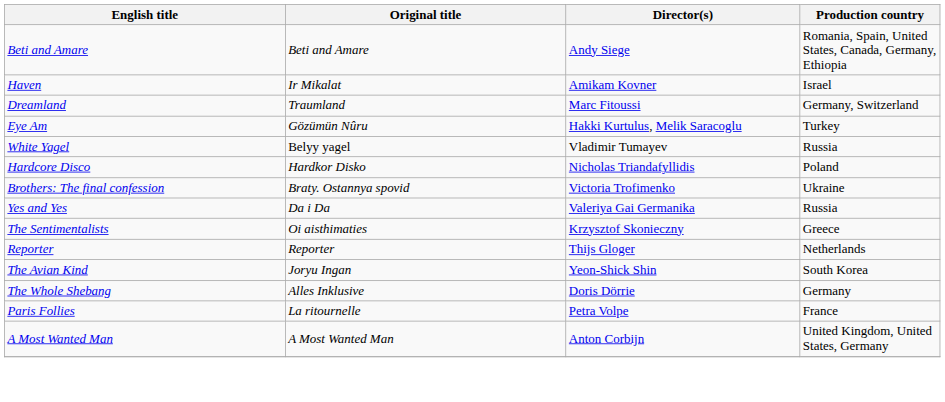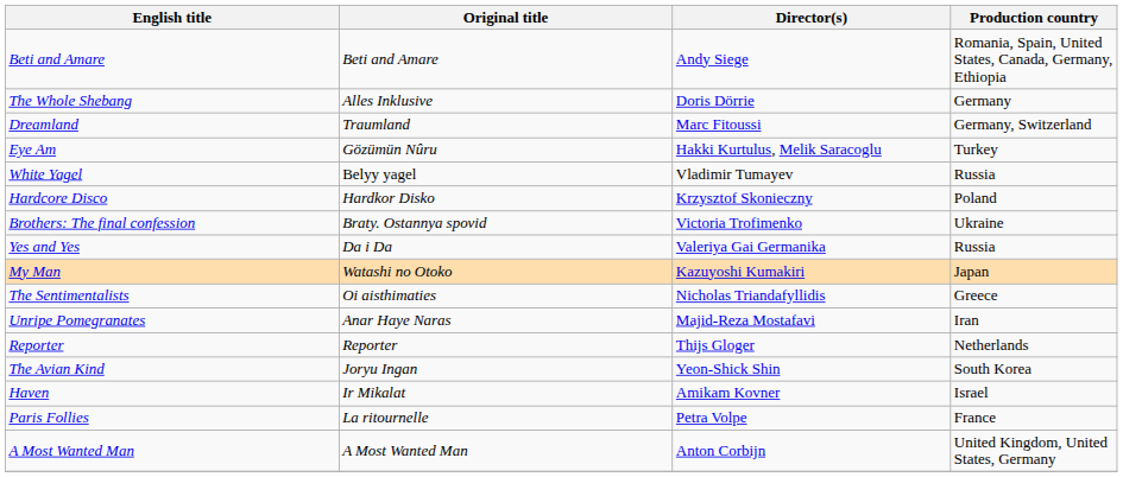rows swapped: Haven <-> The Whole Shebang
Hardcore Disco | Director(s): Nicholas Triandafyllidis -> Krzysztof Skonieczny
+ row: My Man | Watashi no Otoko | Kazuyoshi Kumakiri | Japan
The Sentimentalists | Director(s): Krzysztof Skonieczny -> Nicholas Triandafyllidis
+ row: Unripe Pomegranates | Anar Haye Naras | Majid-Reza Mostafavi | Iran
